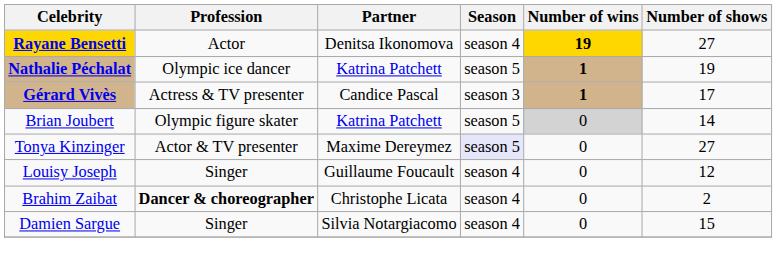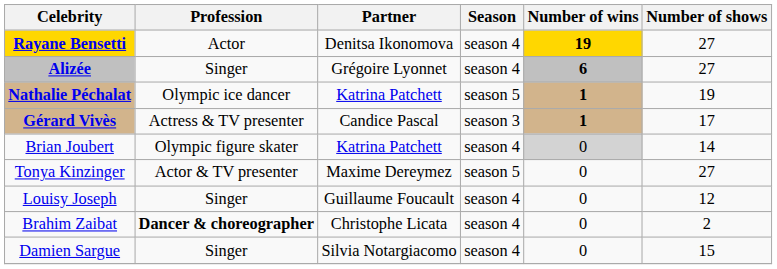+ row: Alizée | Singer | Grégoire Lyonnet | season 4 | 6 | 27
Brian Joubert | Season: season 5 -> season 4
Tonya Kinzinger | Season: lavender background -> no background
